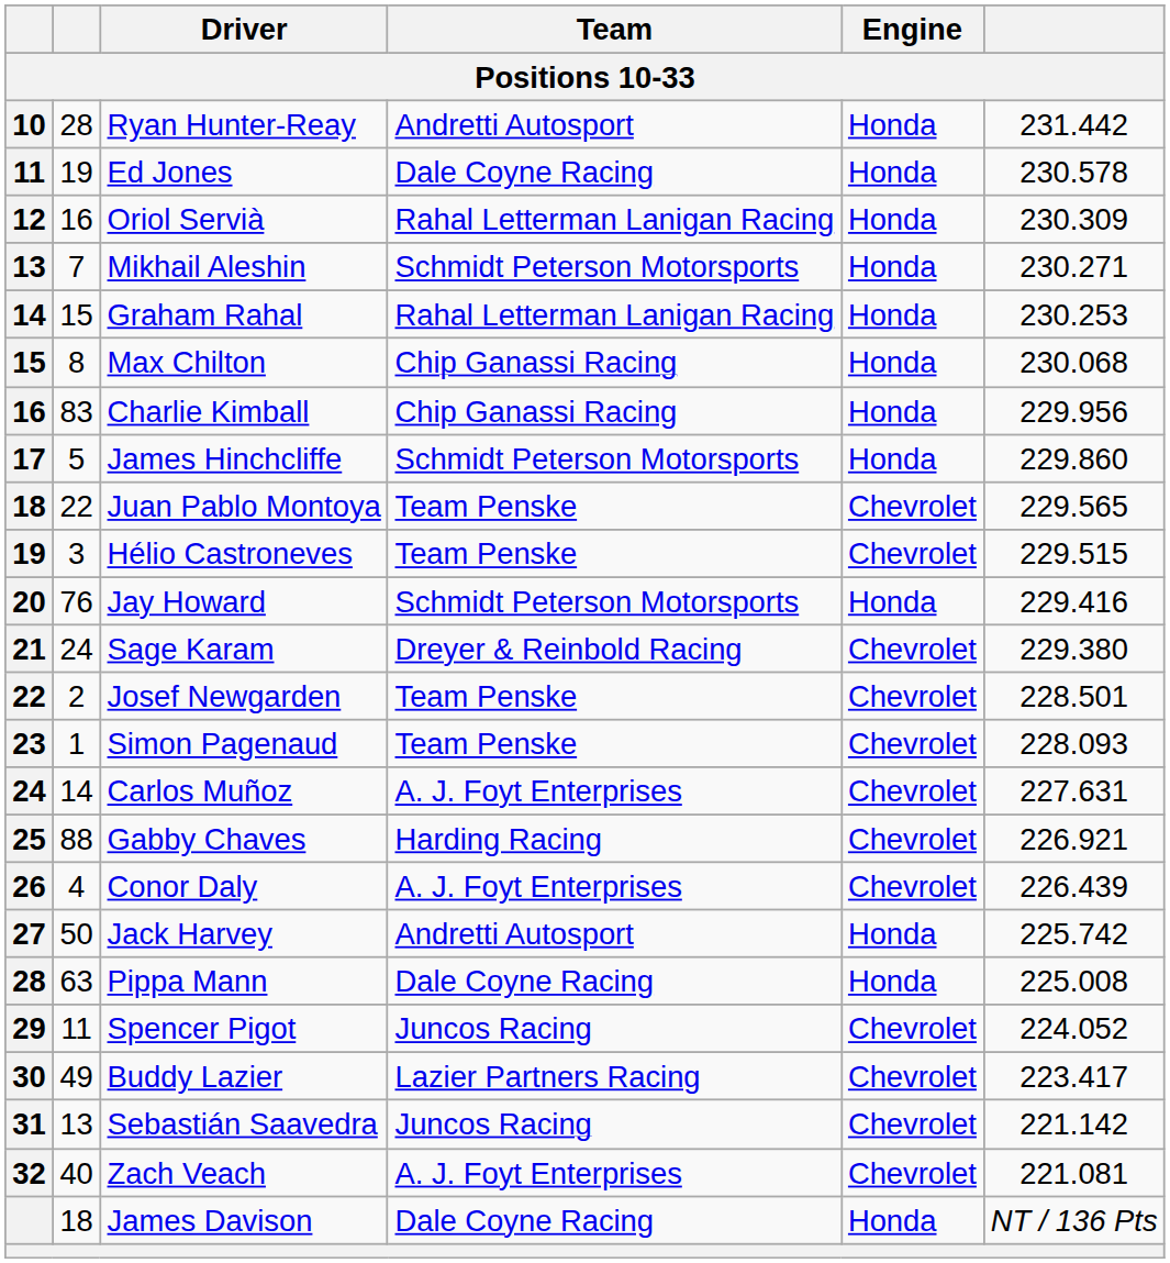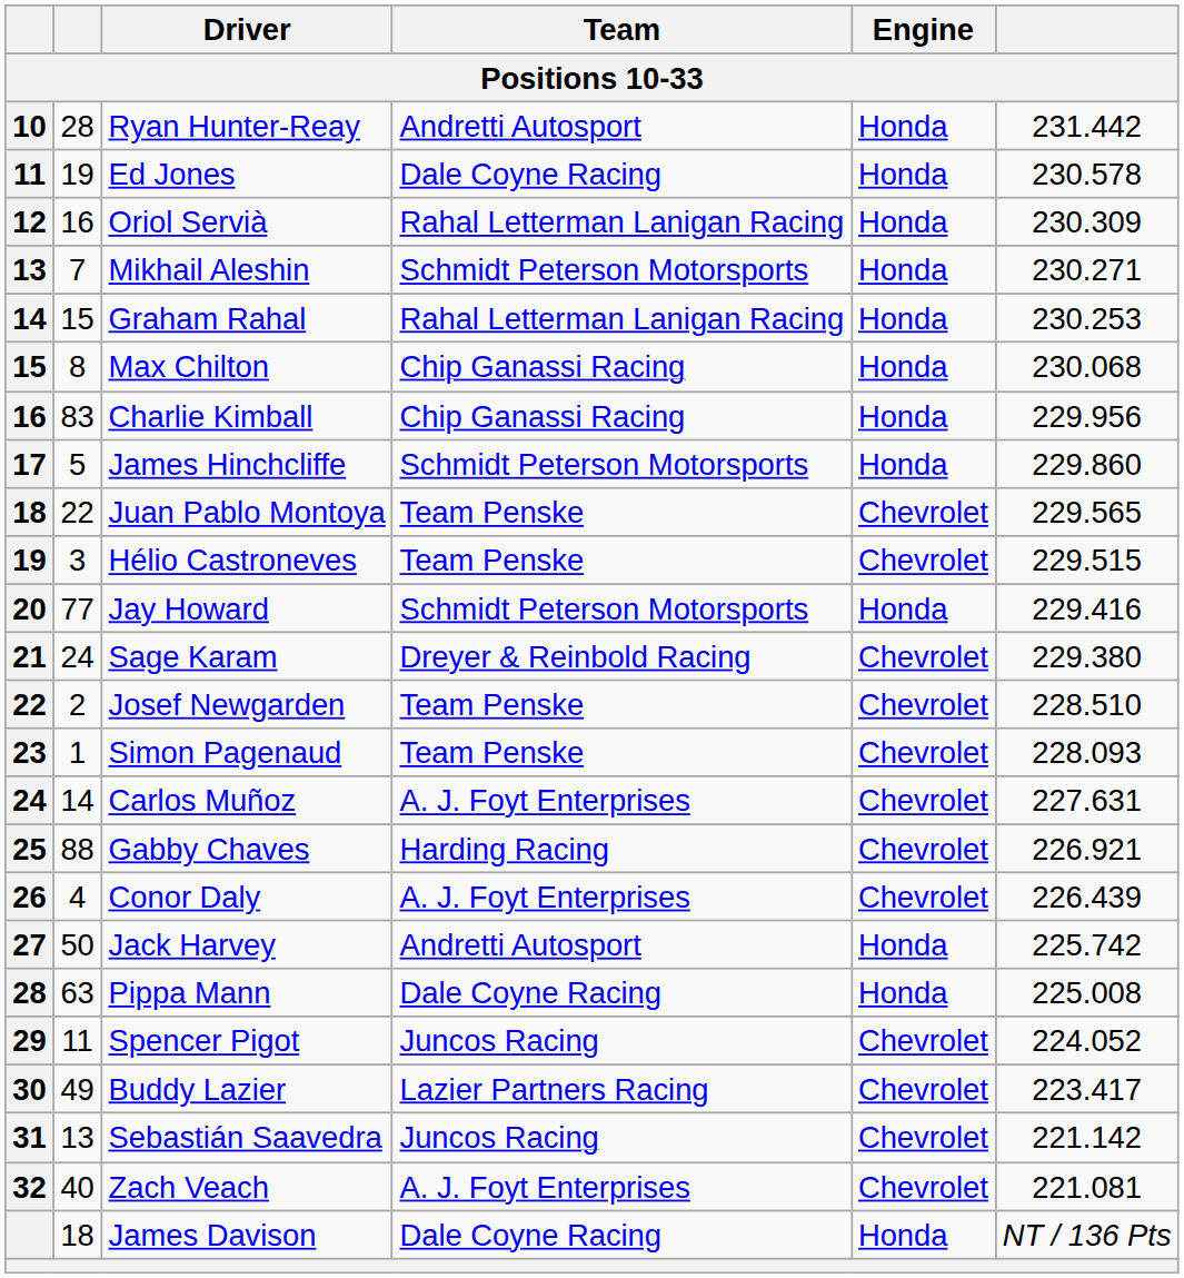Jay Howard | column 2: 76 -> 77
Josef Newgarden | column 6: 228.501 -> 228.510
